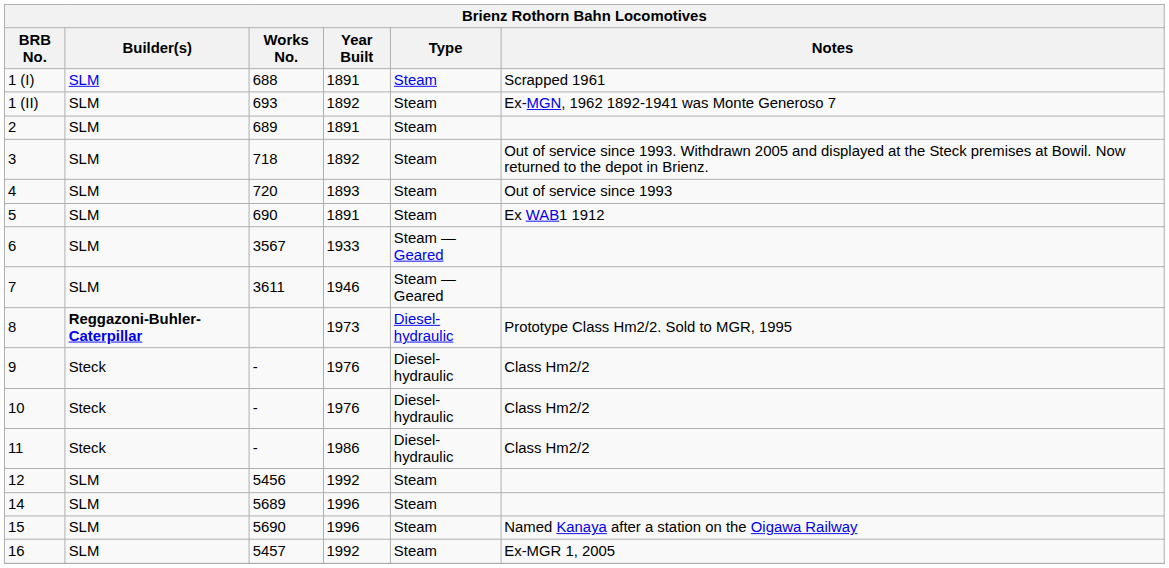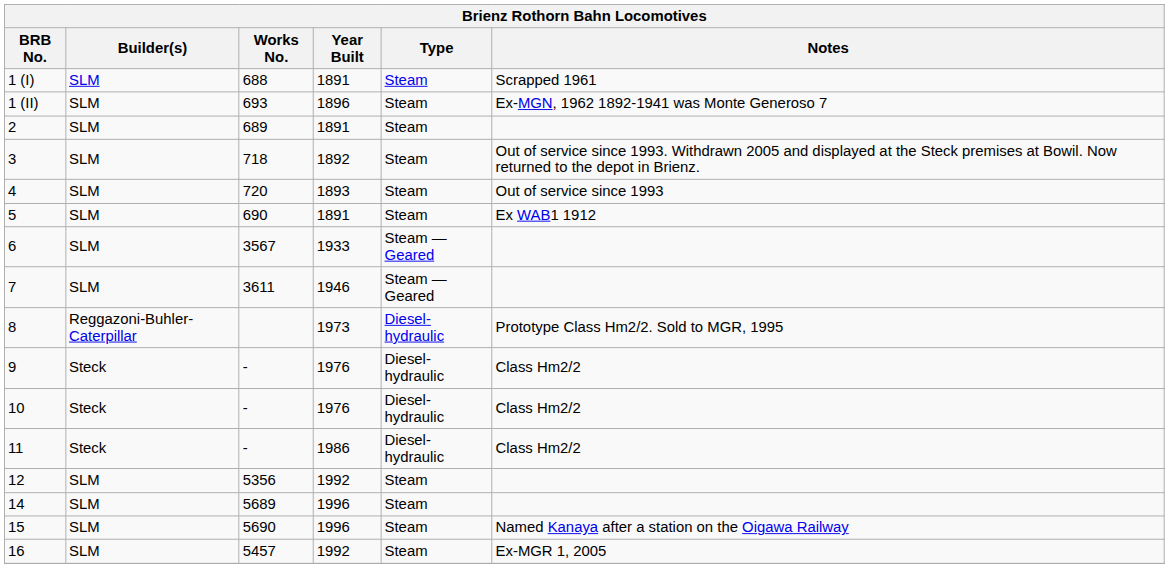1 (II) | Year Built: 1892 -> 1896
8 | Builder(s): bold -> normal
12 | Works No.: 5456 -> 5356
